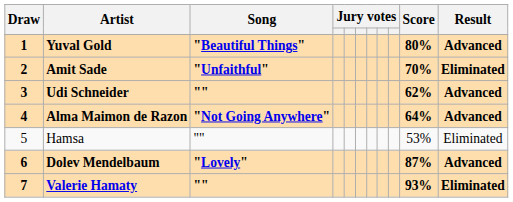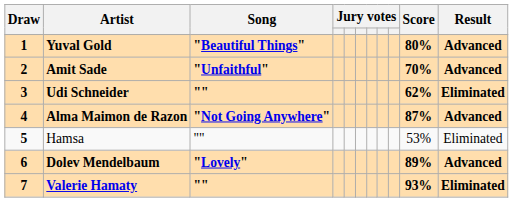Amit Sade | Result: Eliminated -> Advanced
Udi Schneider | Result: Advanced -> Eliminated
Alma Maimon de Razon | Score: 64% -> 87%
Hamsa | Draw: normal -> bold
Dolev Mendelbaum | Score: 87% -> 89%
